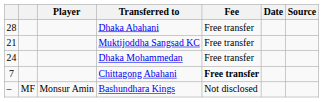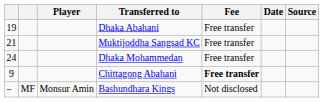Dhaka Abahani | column 1: 28 -> 19
Chittagong Abahani | column 1: 7 -> 9
